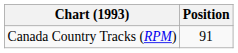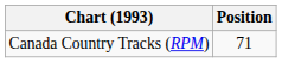Canada Country Tracks (RPM) | Position: 91 -> 71
